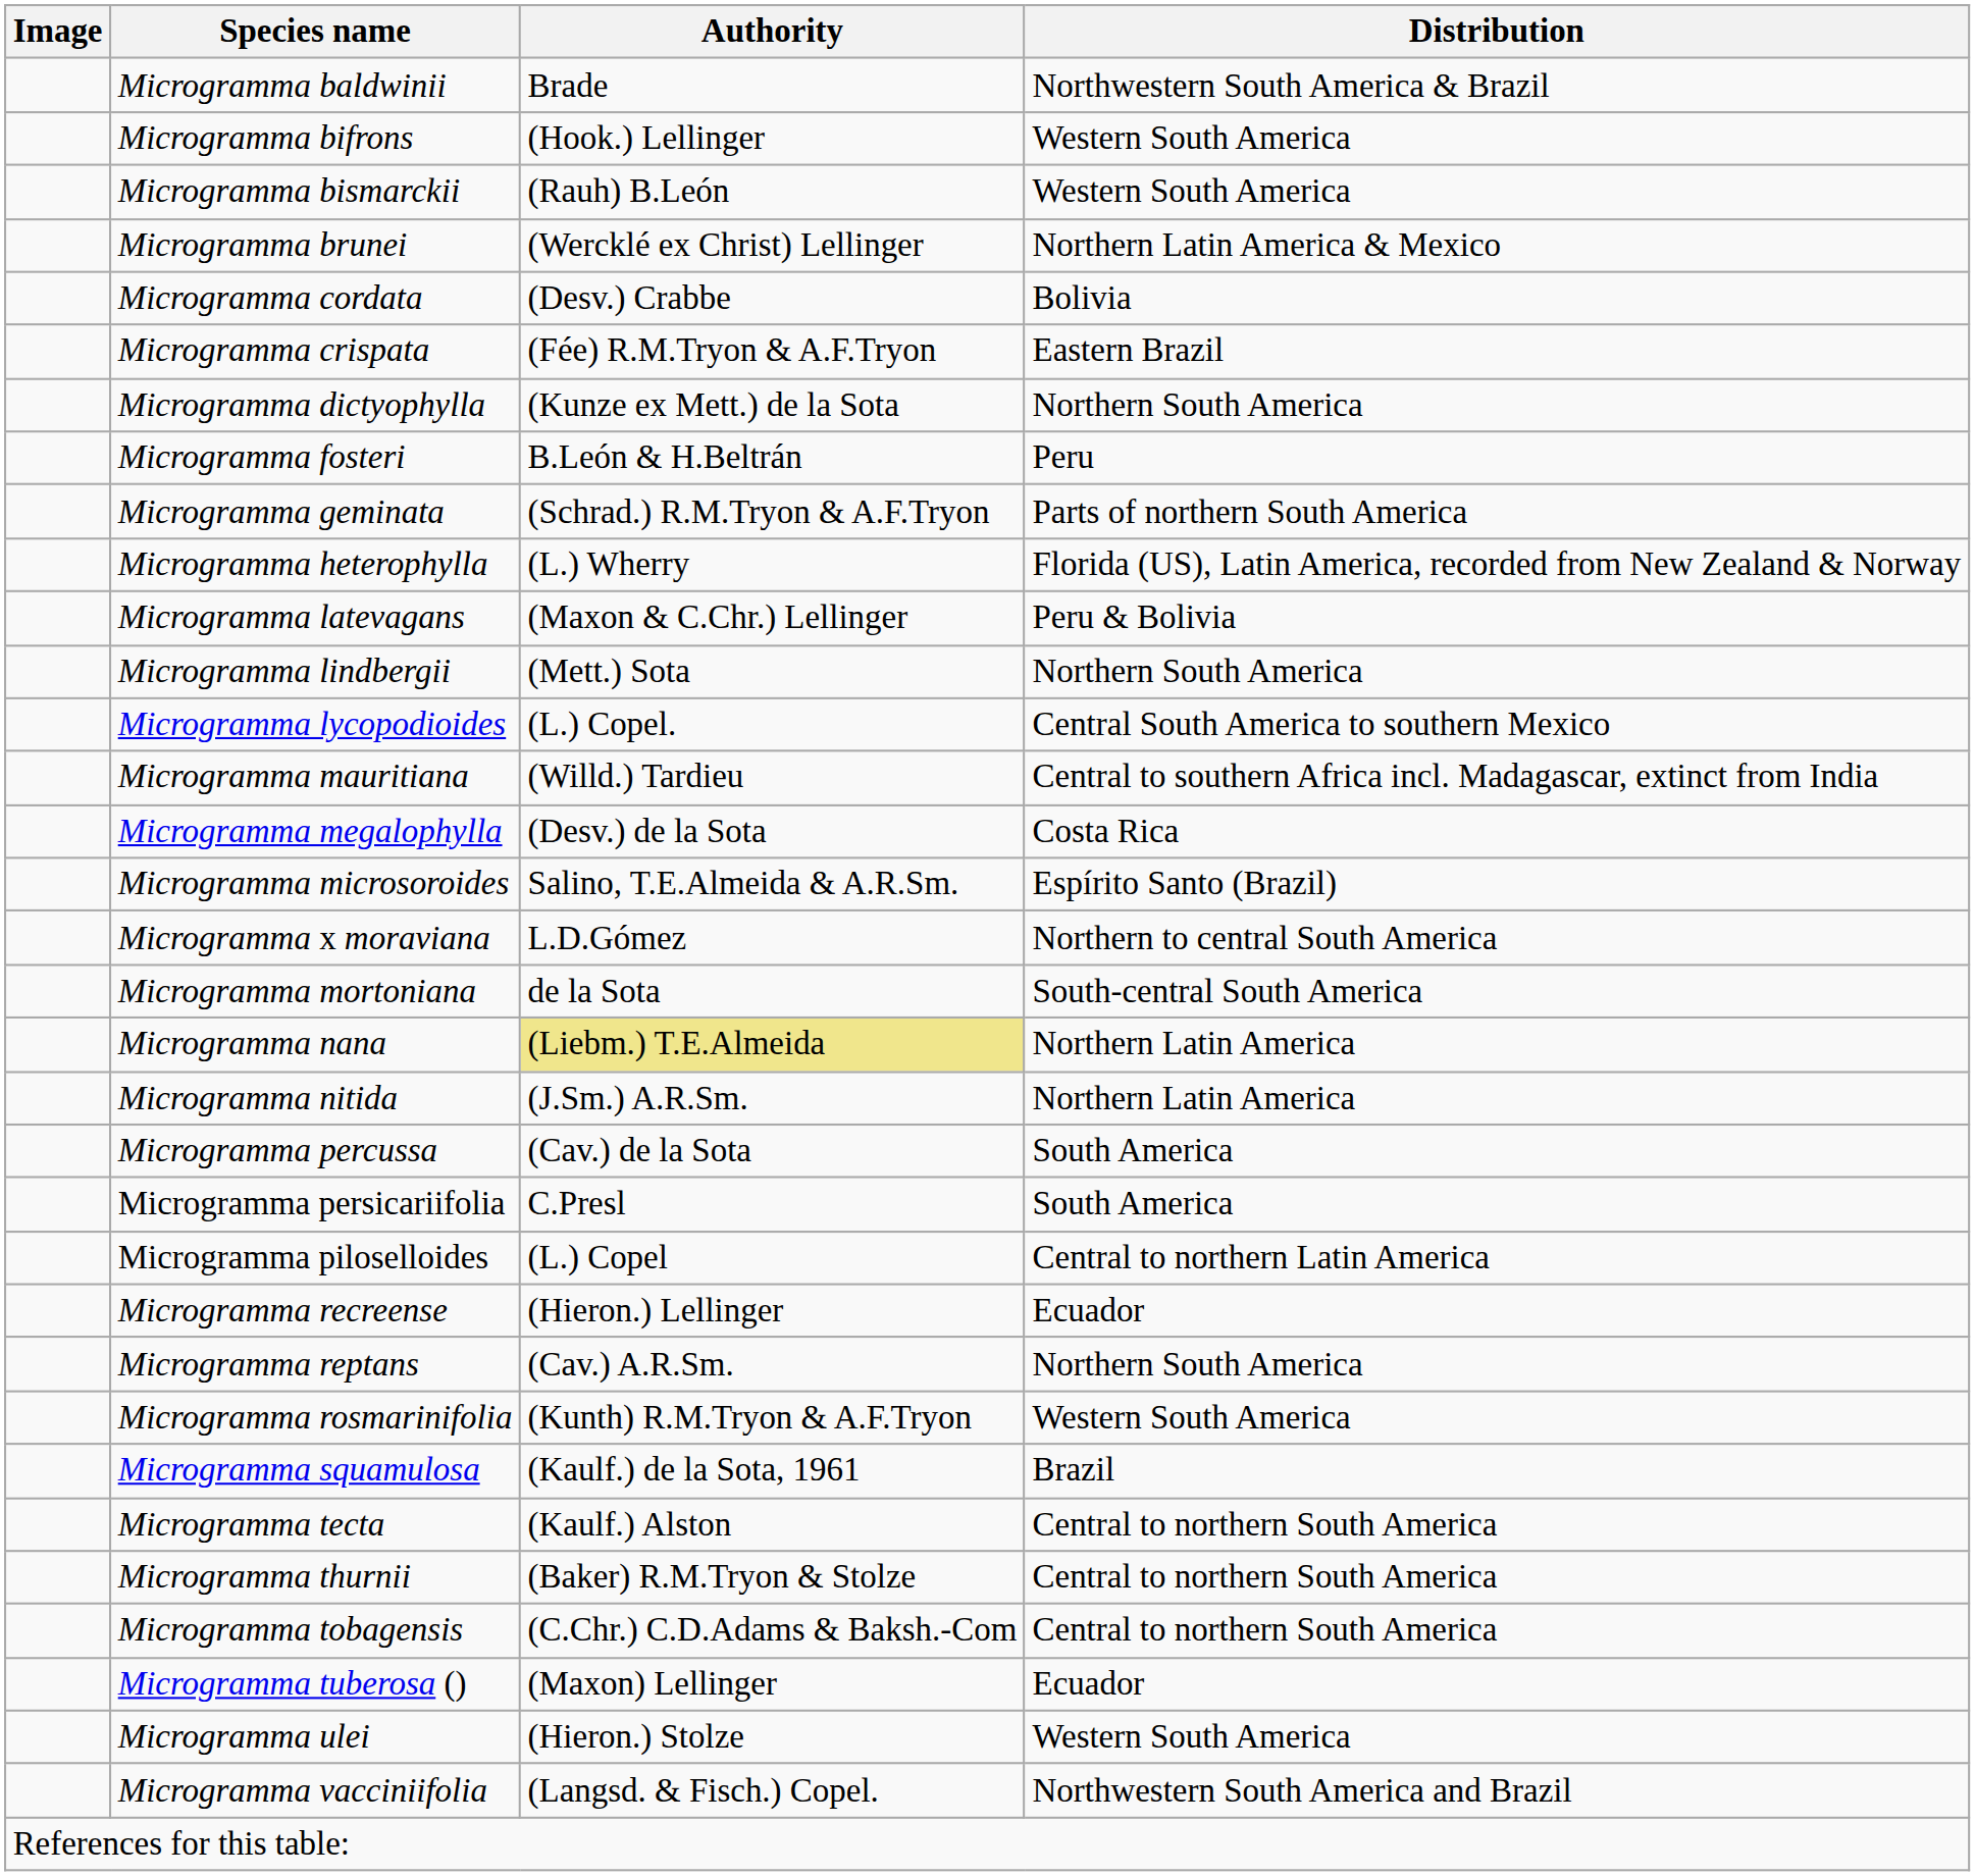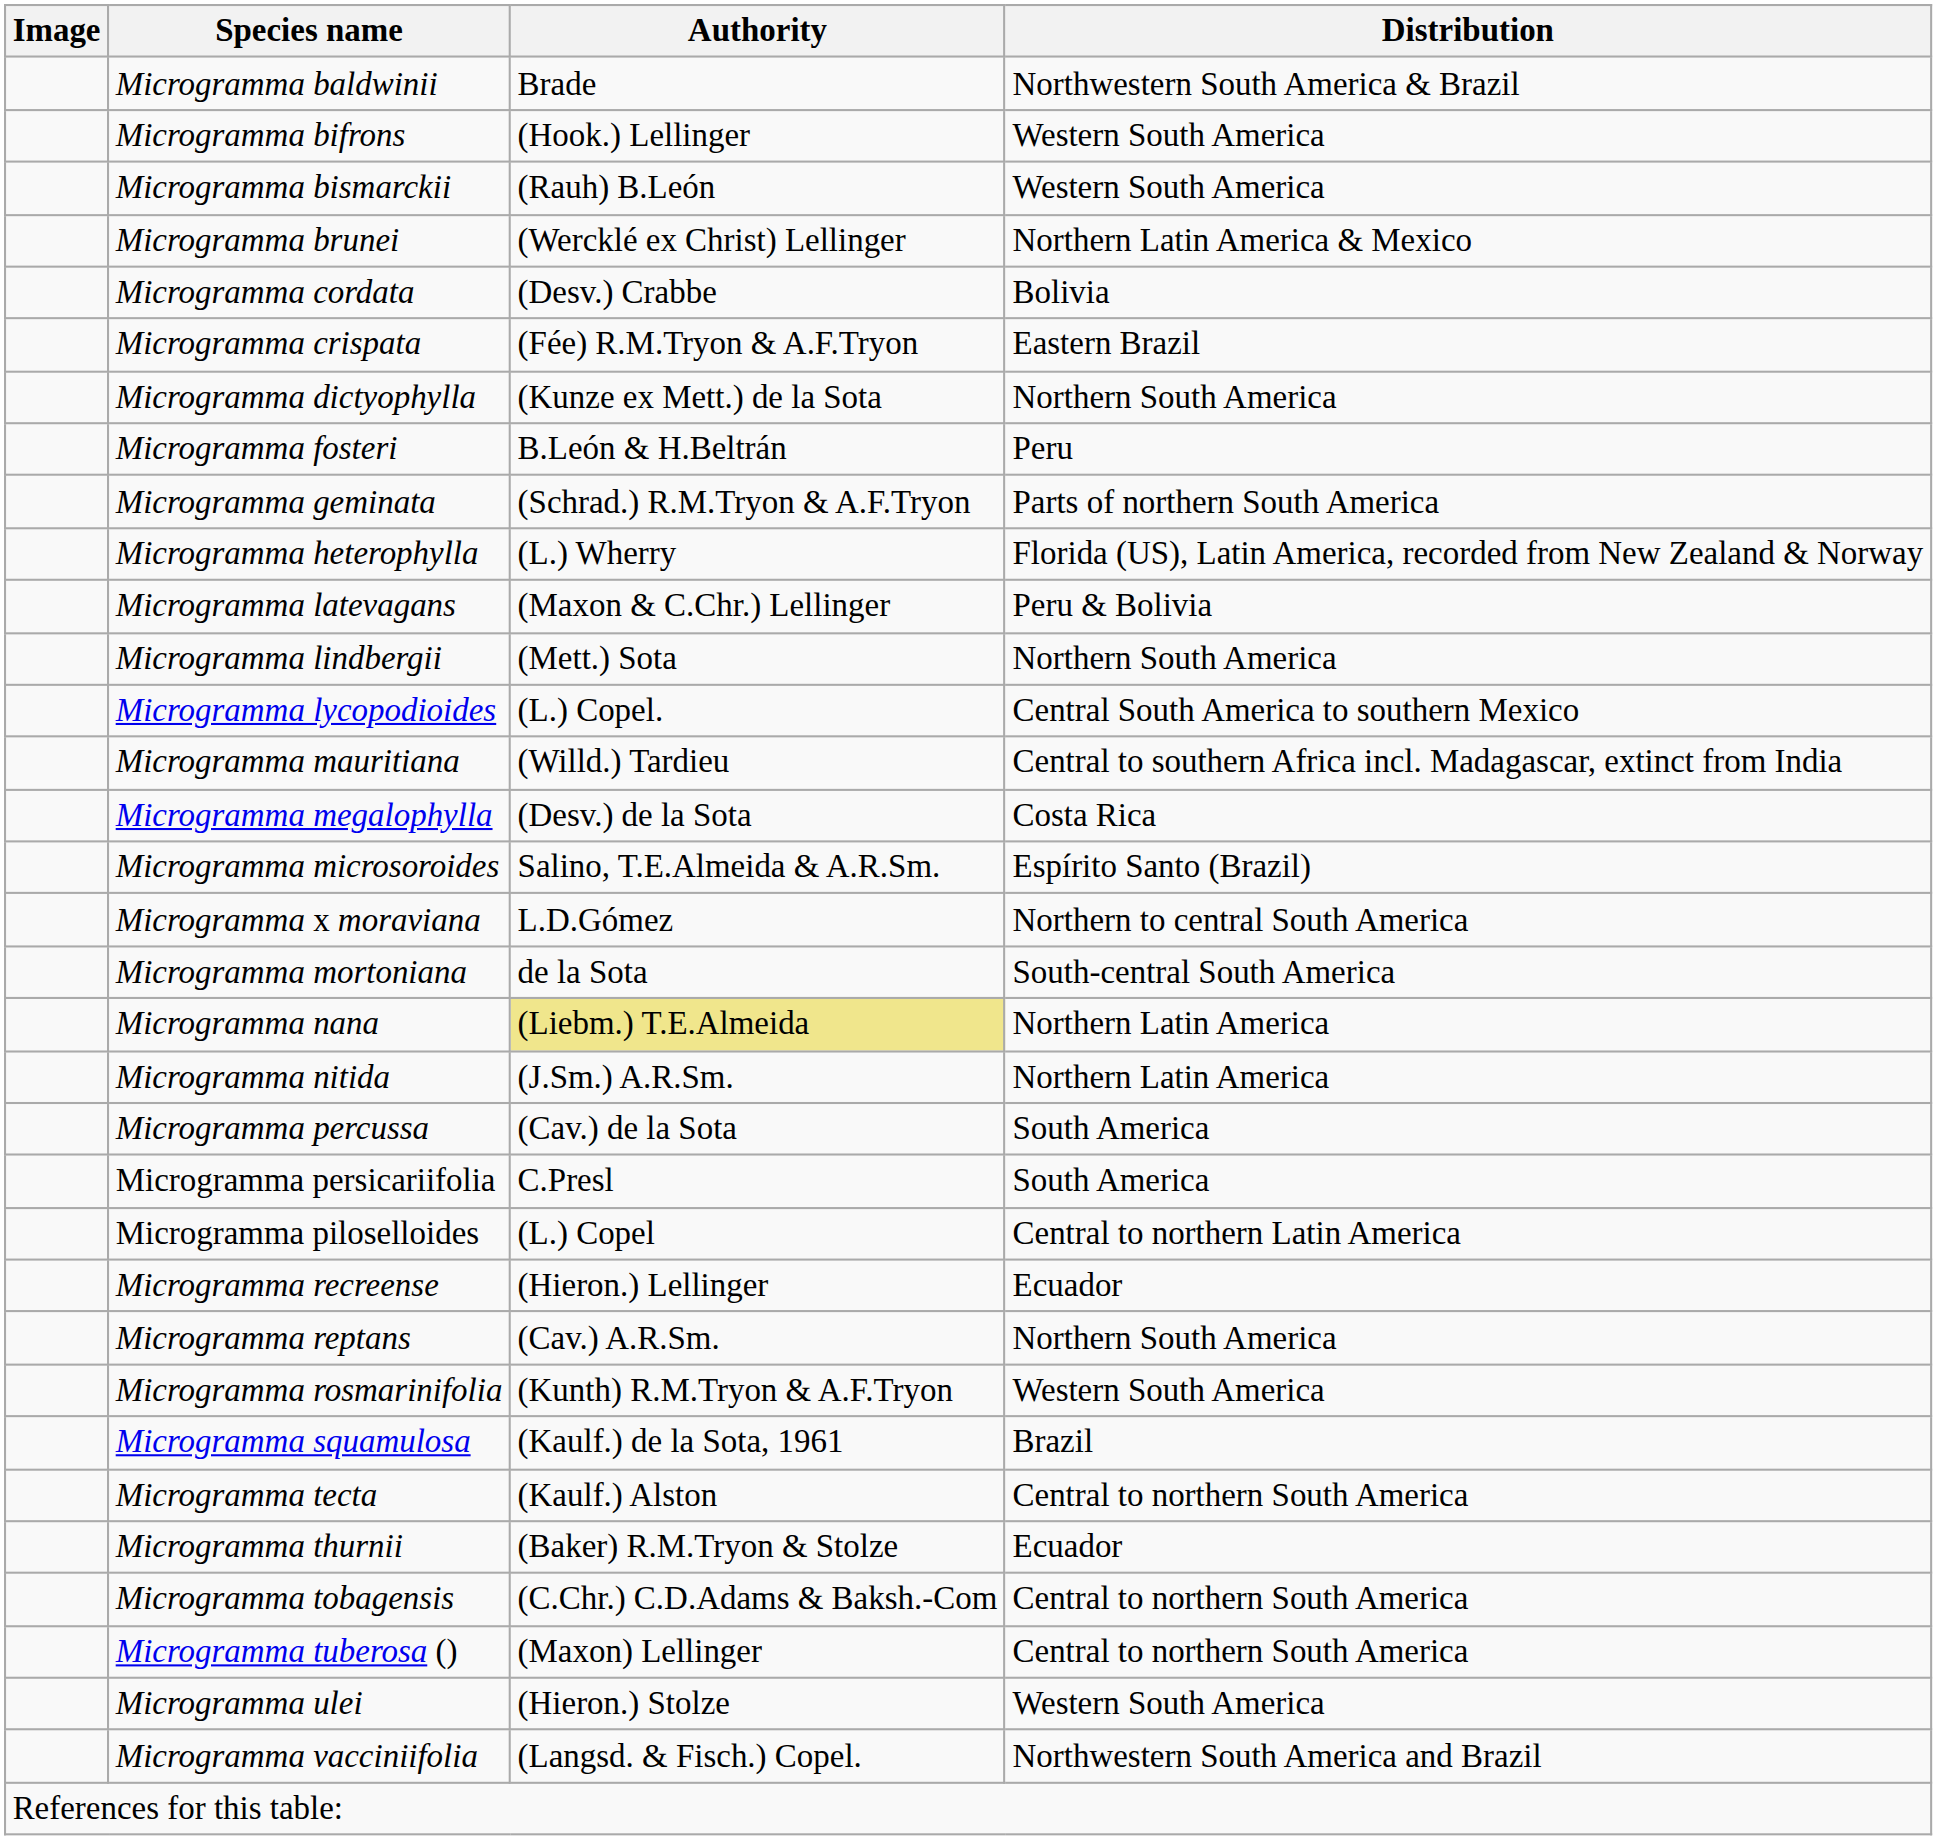Microgramma thurnii | Distribution: Central to northern South America -> Ecuador
Microgramma tuberosa () | Distribution: Ecuador -> Central to northern South America
